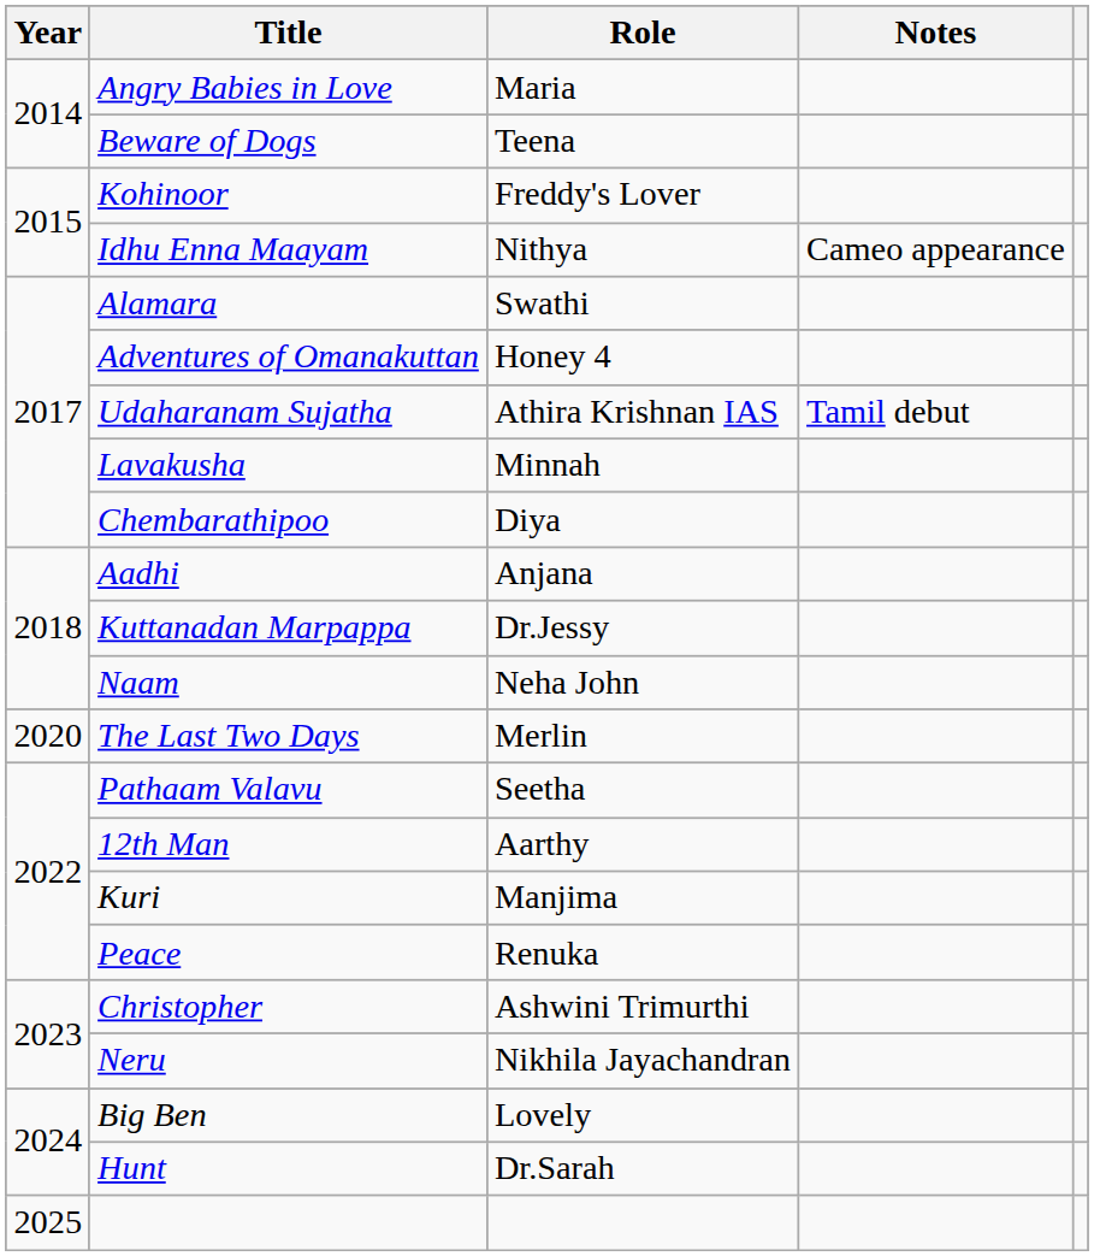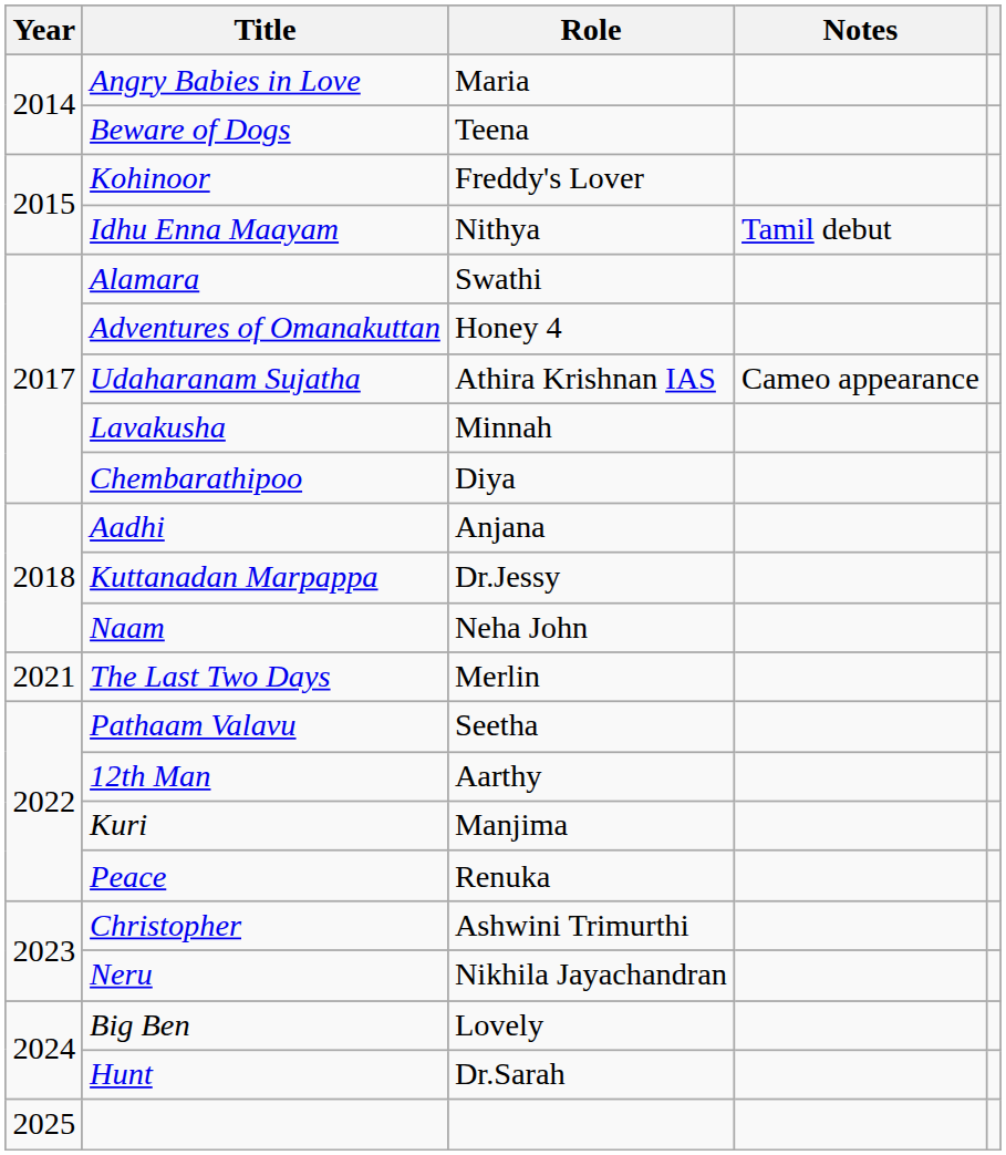Idhu Enna Maayam | Notes: Cameo appearance -> Tamil debut
Udaharanam Sujatha | Notes: Tamil debut -> Cameo appearance
The Last Two Days | Year: 2020 -> 2021
